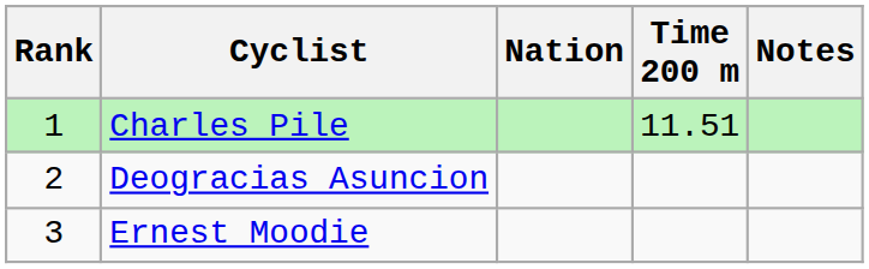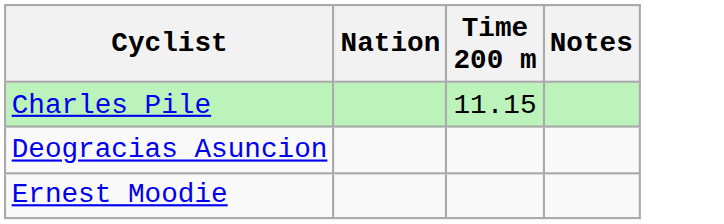- column: Rank | 1 | 2 | 3
Charles Pile | Time 200 m: 11.51 -> 11.15
